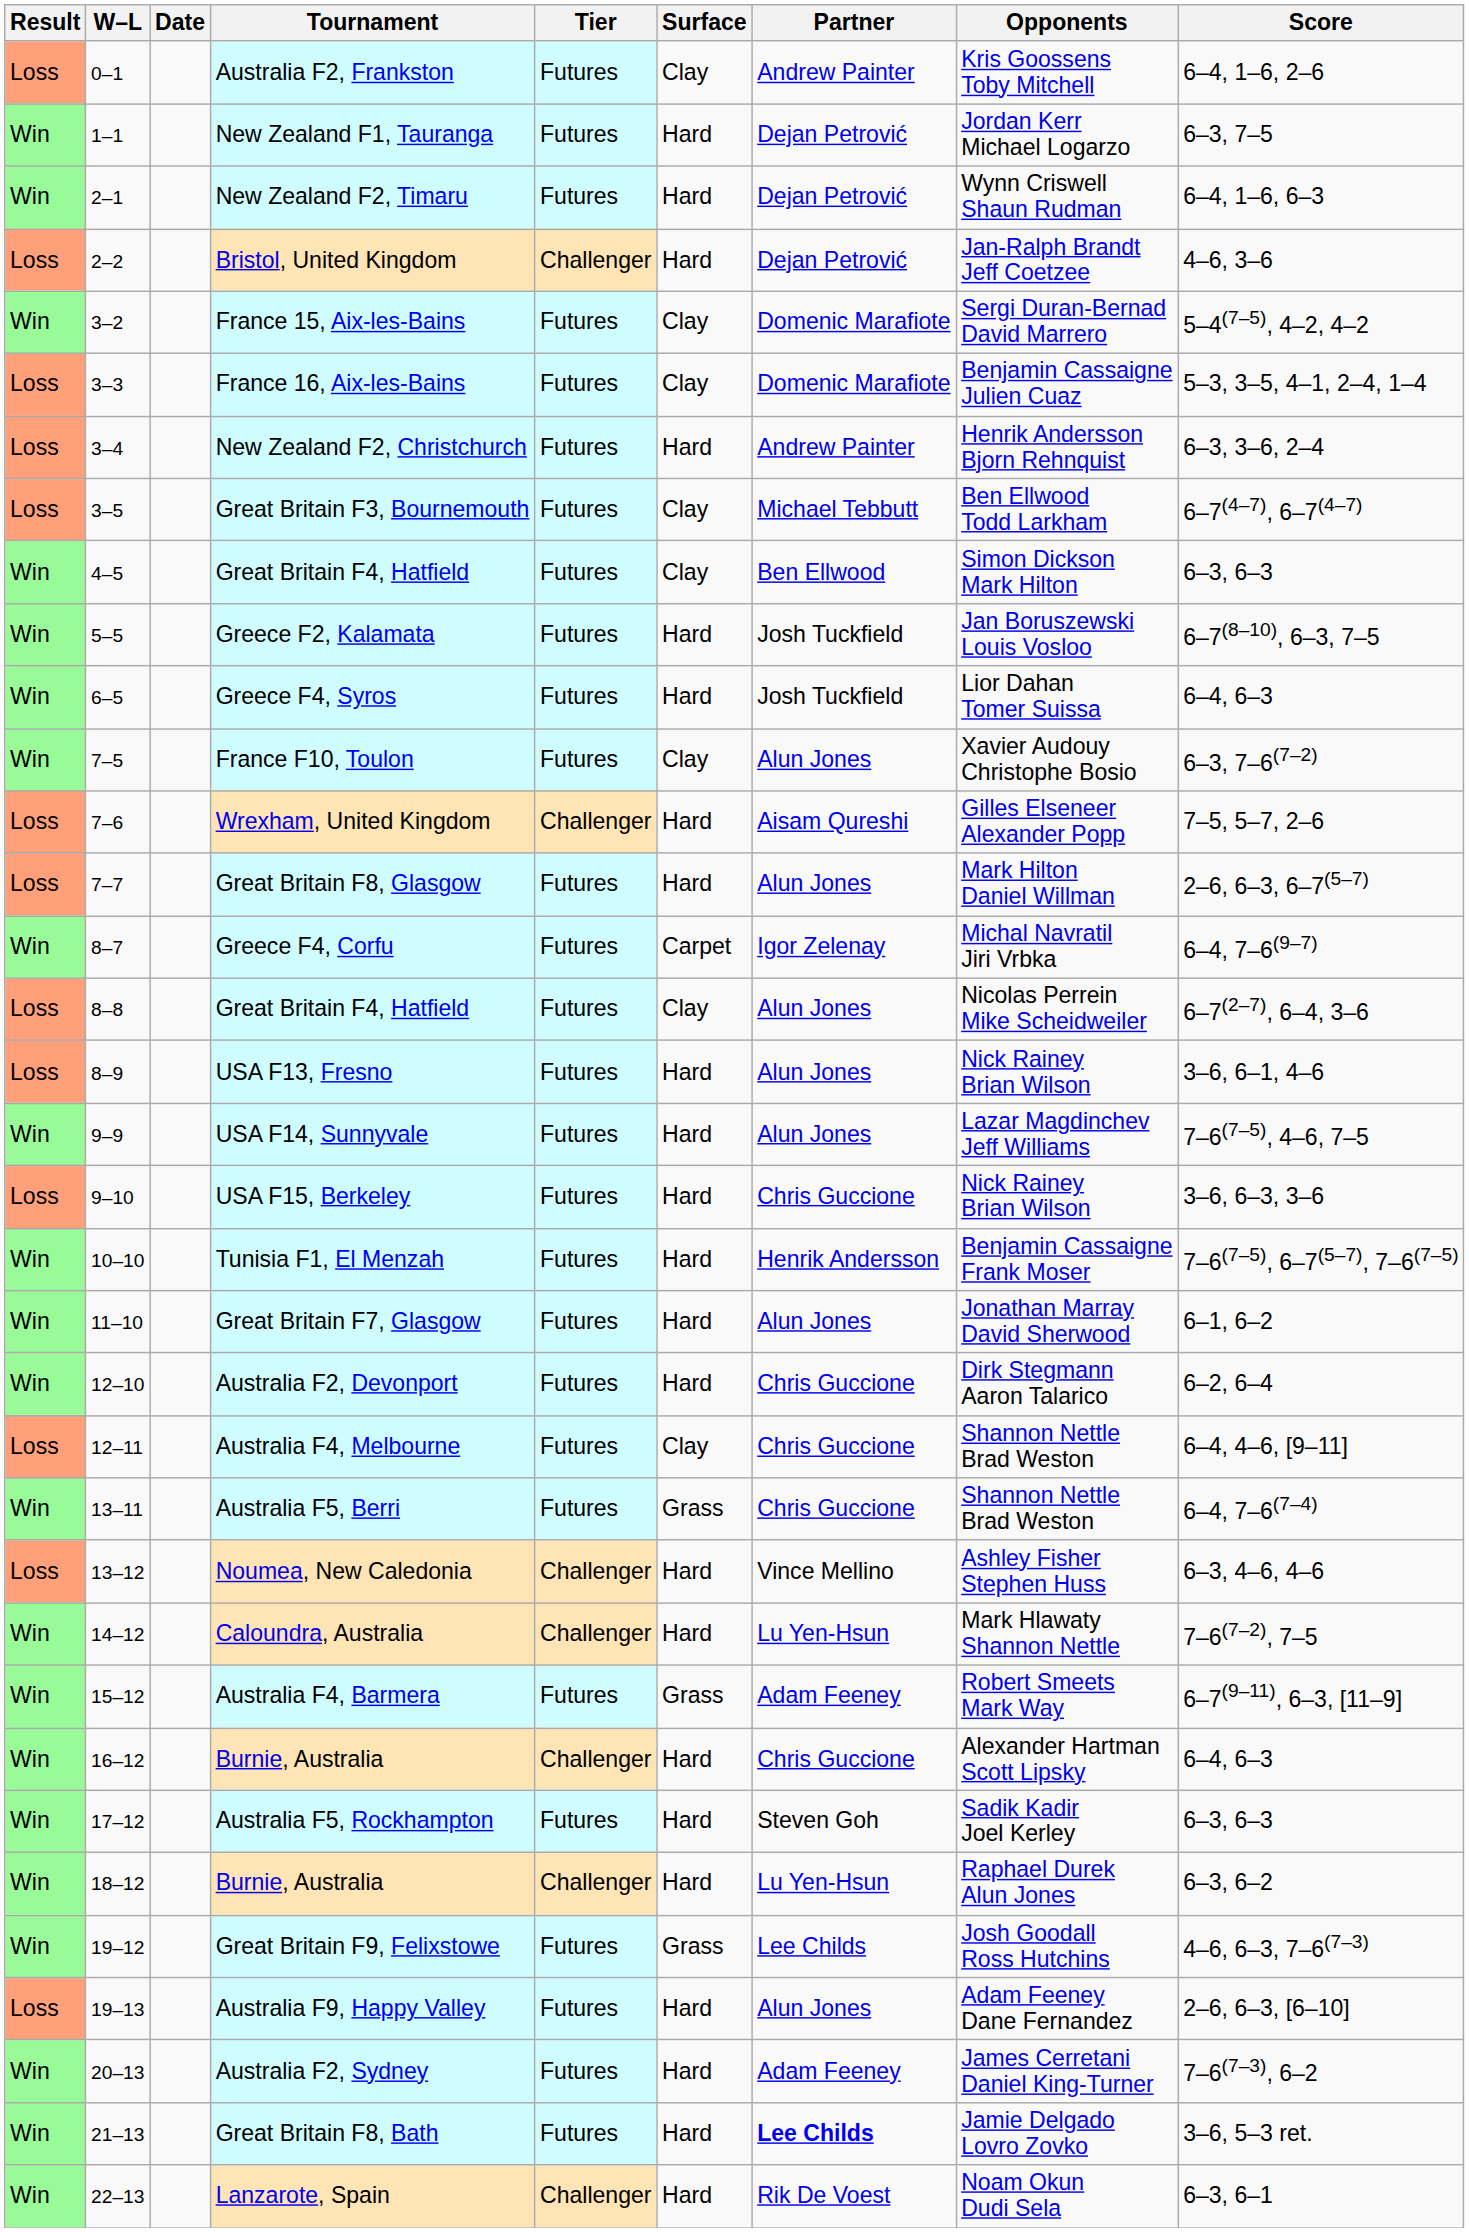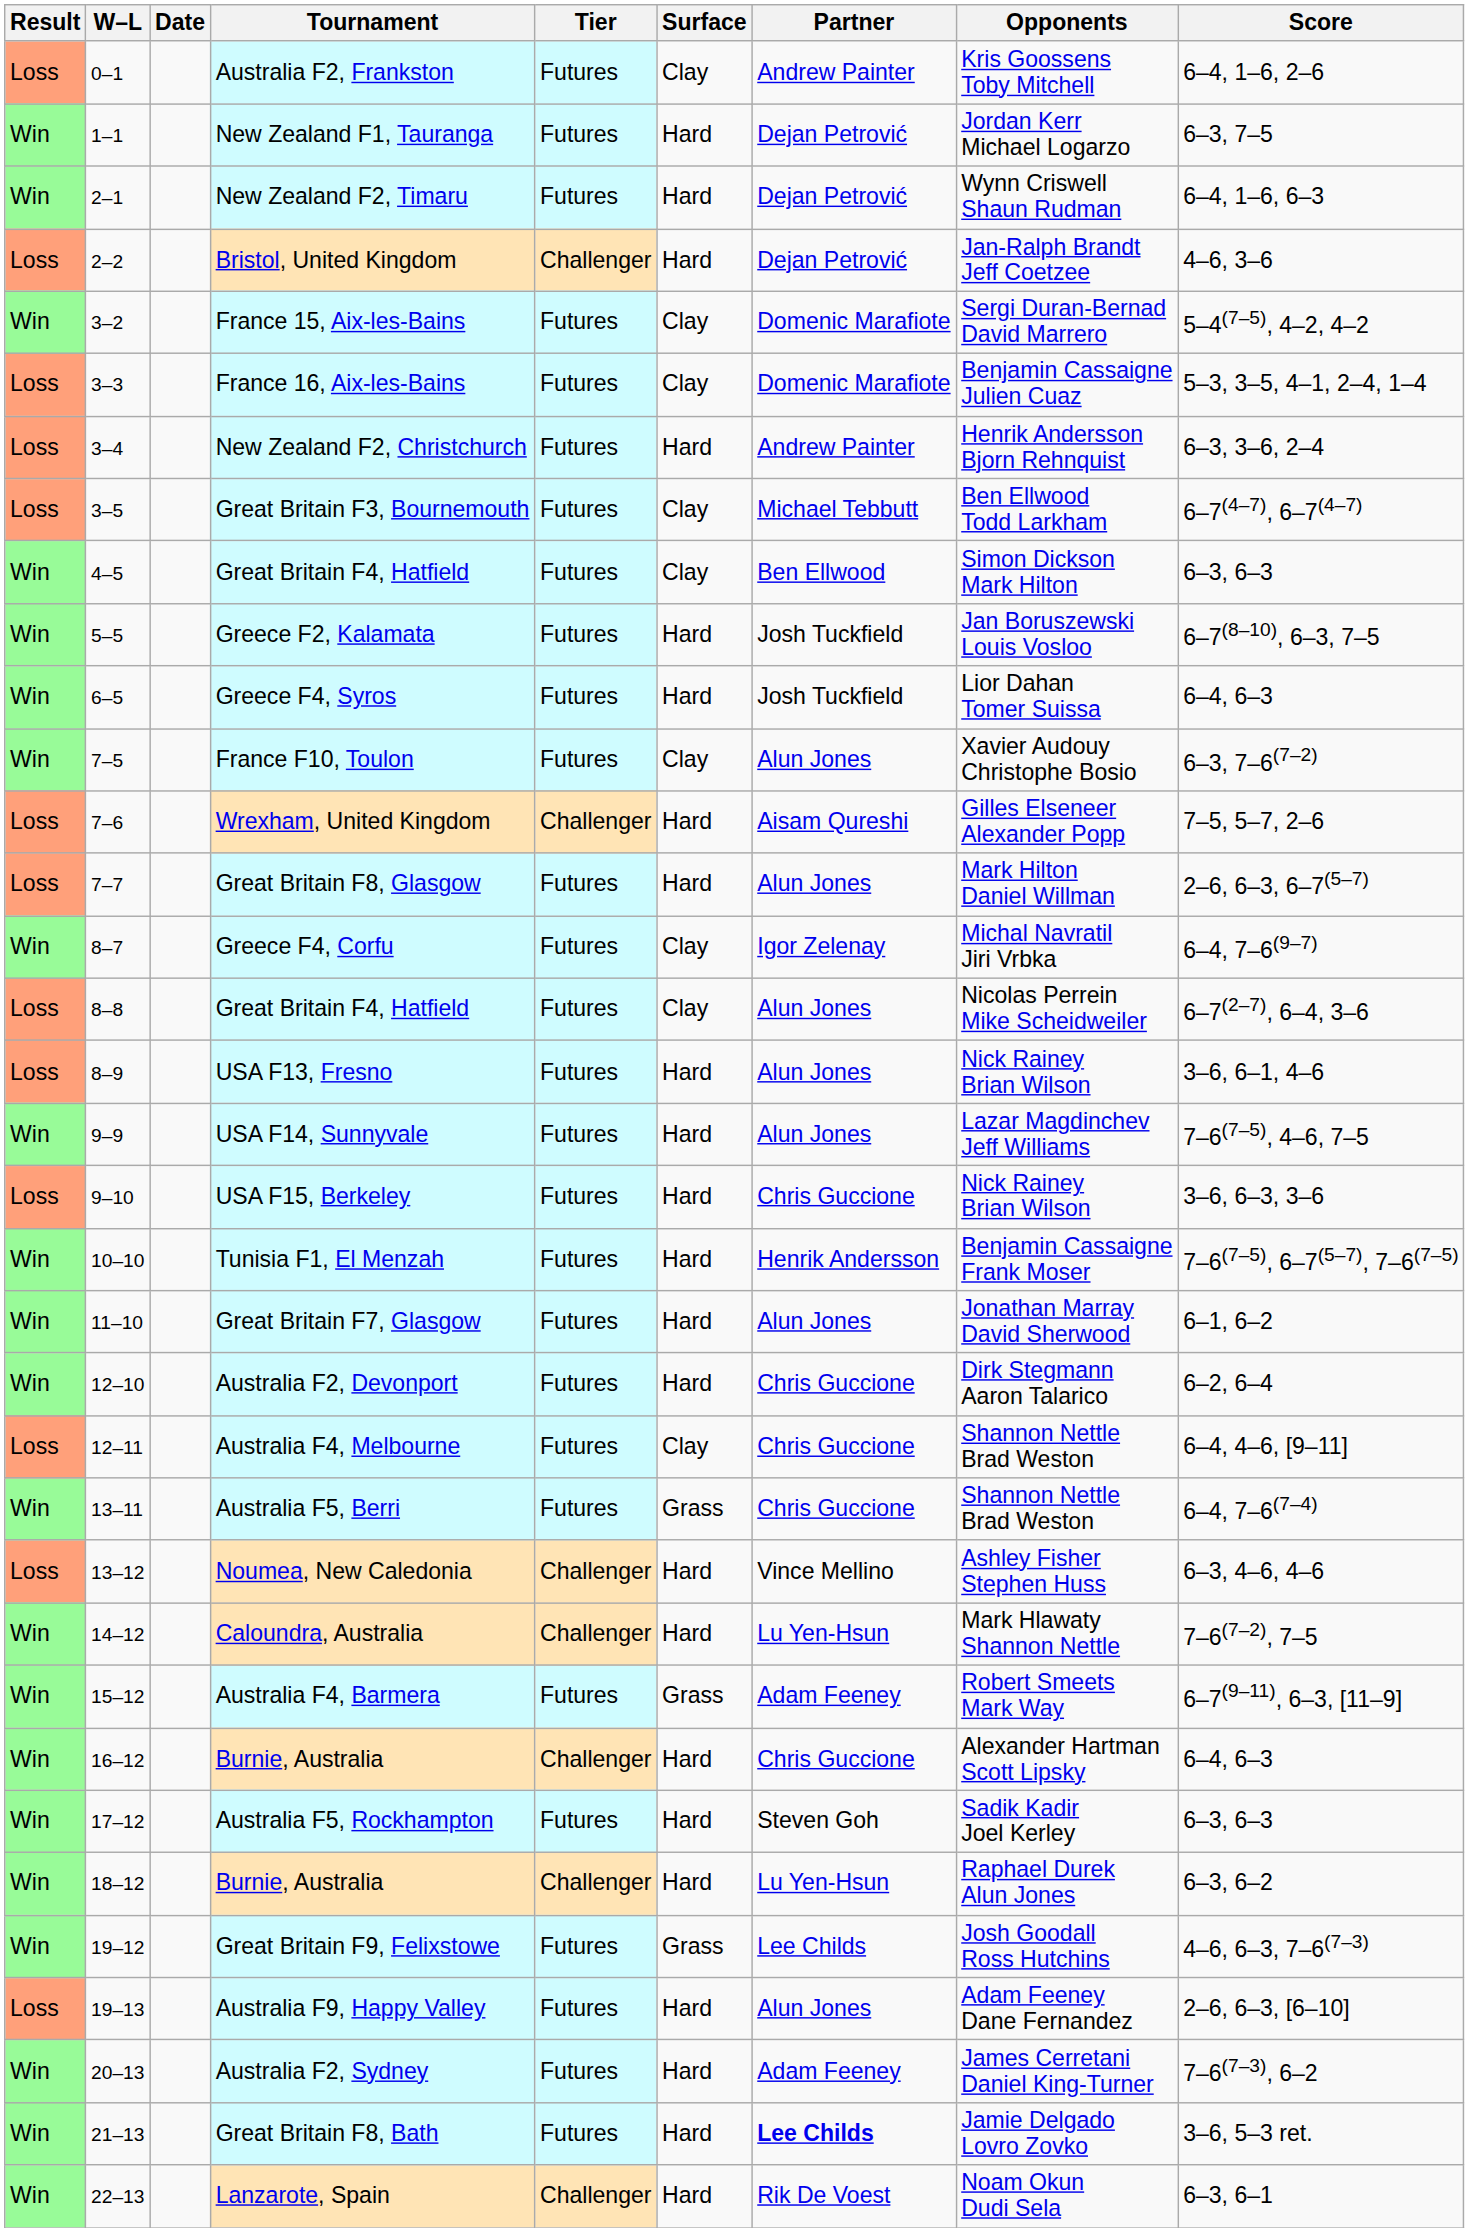Greece F4, Corfu | Surface: Carpet -> Clay
